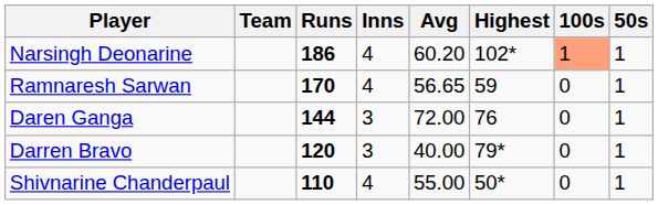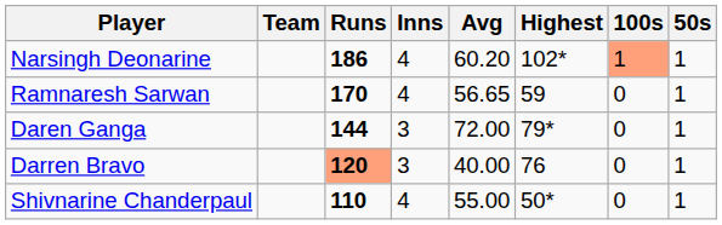Daren Ganga | Highest: 76 -> 79*
Darren Bravo | Runs: no background -> lightsalmon background
Darren Bravo | Highest: 79* -> 76
